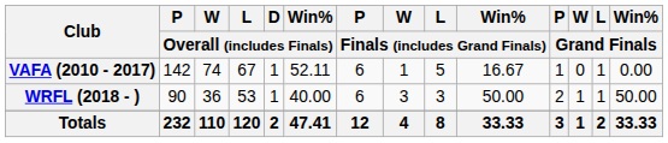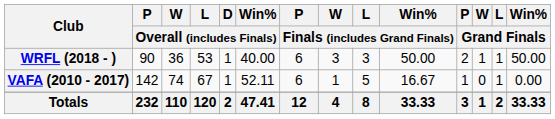rows swapped: VAFA (2010 - 2017) <-> WRFL (2018 - )
